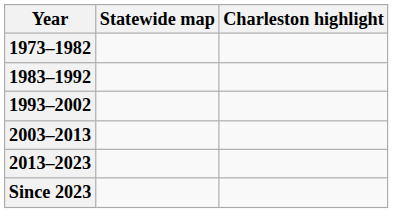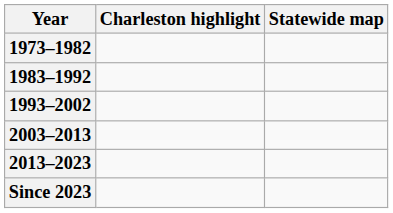columns swapped: Statewide map <-> Charleston highlight
